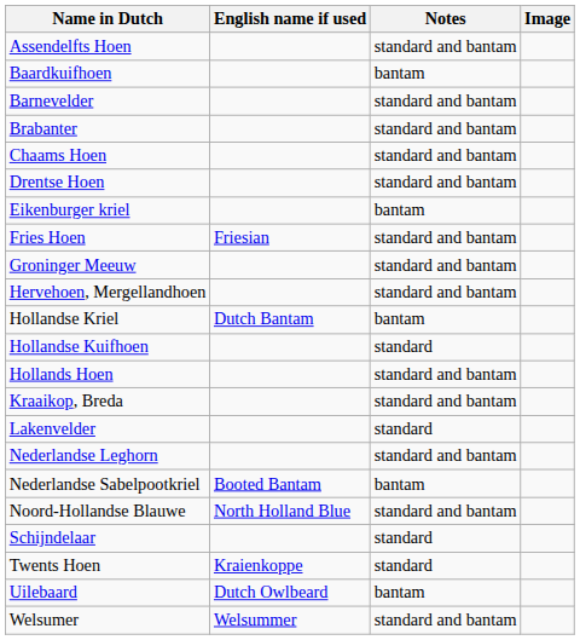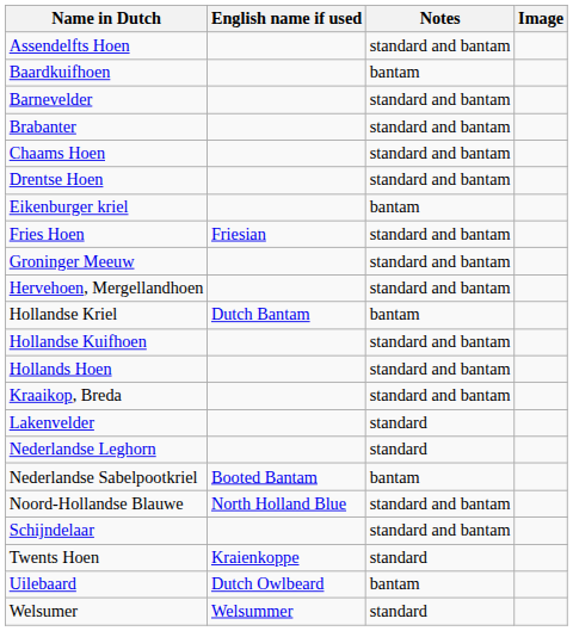Hollandse Kuifhoen | Notes: standard -> standard and bantam
Nederlandse Leghorn | Notes: standard and bantam -> standard
Schijndelaar | Notes: standard -> standard and bantam
Welsumer | Notes: standard and bantam -> standard
